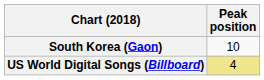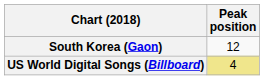South Korea (Gaon) | Peak position: 10 -> 12
